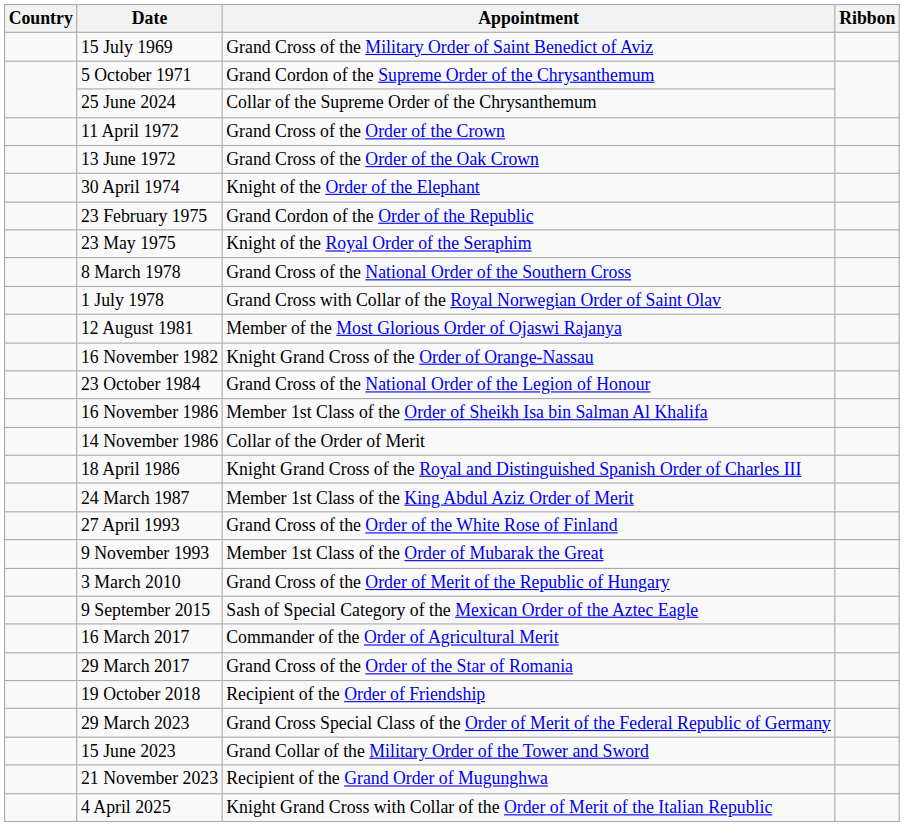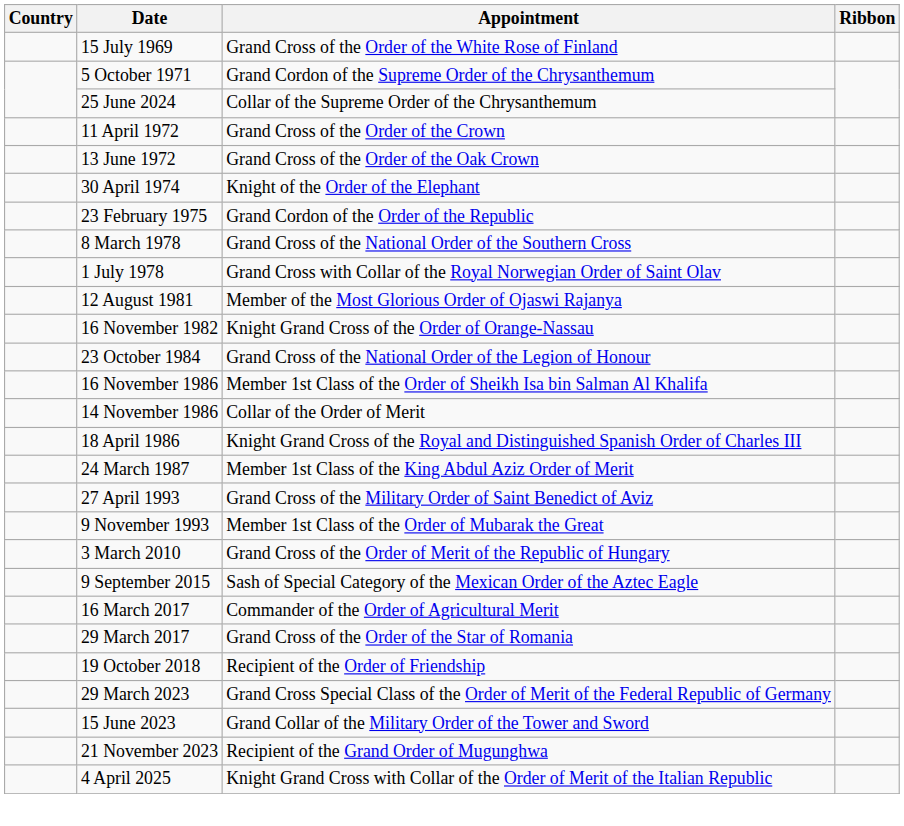15 July 1969 | Appointment: Grand Cross of the Military Order of Saint Benedict of Aviz -> Grand Cross of the Order of the White Rose of Finland
- row: 23 May 1975 | Knight of the Royal Order of the Seraphim
27 April 1993 | Appointment: Grand Cross of the Order of the White Rose of Finland -> Grand Cross of the Military Order of Saint Benedict of Aviz
